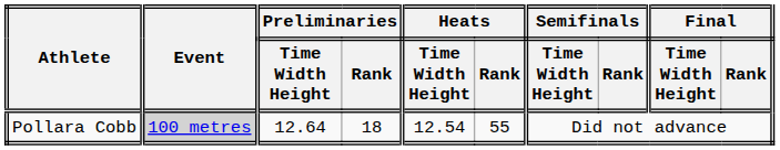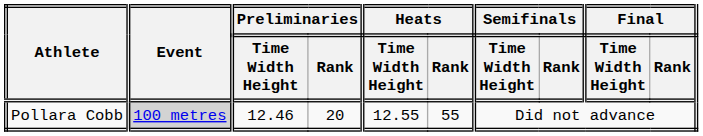Pollara Cobb | Preliminaries / Time Width Height: 12.64 -> 12.46
Pollara Cobb | Preliminaries / Rank: 18 -> 20
Pollara Cobb | Heats / Time Width Height: 12.54 -> 12.55
